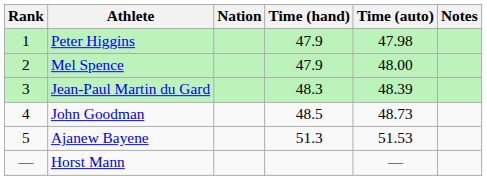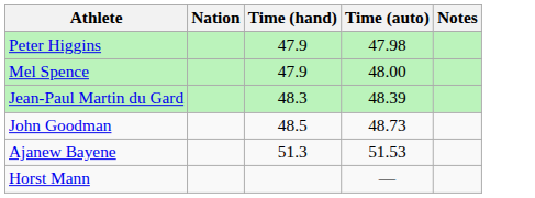- column: Rank | 1 | 2 | 3 | 4 | 5 | —
